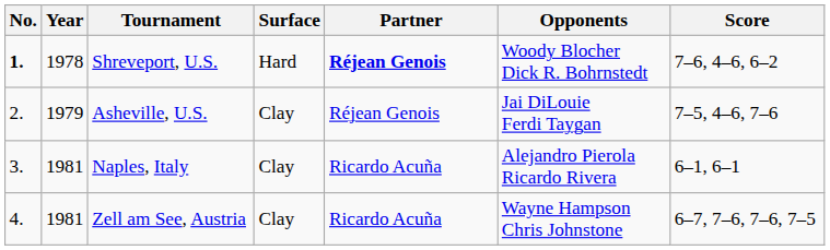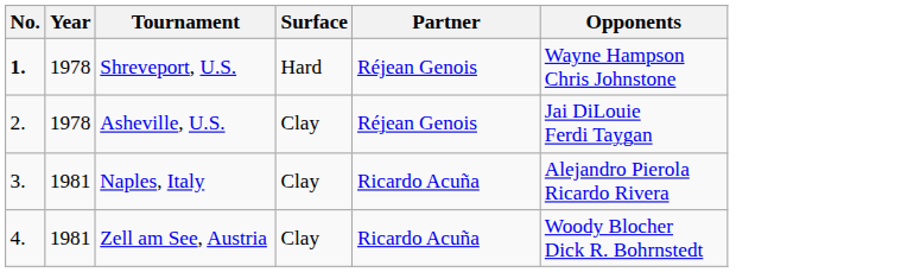- column: Score | 7–6, 4–6, 6–2 | 7–5, 4–6, 7–6 | 6–1, 6–1 | 6–7, 7–6, 7–6, 7–5
Shreveport, U.S. | Partner: bold -> normal
Shreveport, U.S. | Opponents: Woody Blocher Dick R. Bohrnstedt -> Wayne Hampson Chris Johnstone
Asheville, U.S. | Year: 1979 -> 1978
Zell am See, Austria | Opponents: Wayne Hampson Chris Johnstone -> Woody Blocher Dick R. Bohrnstedt
